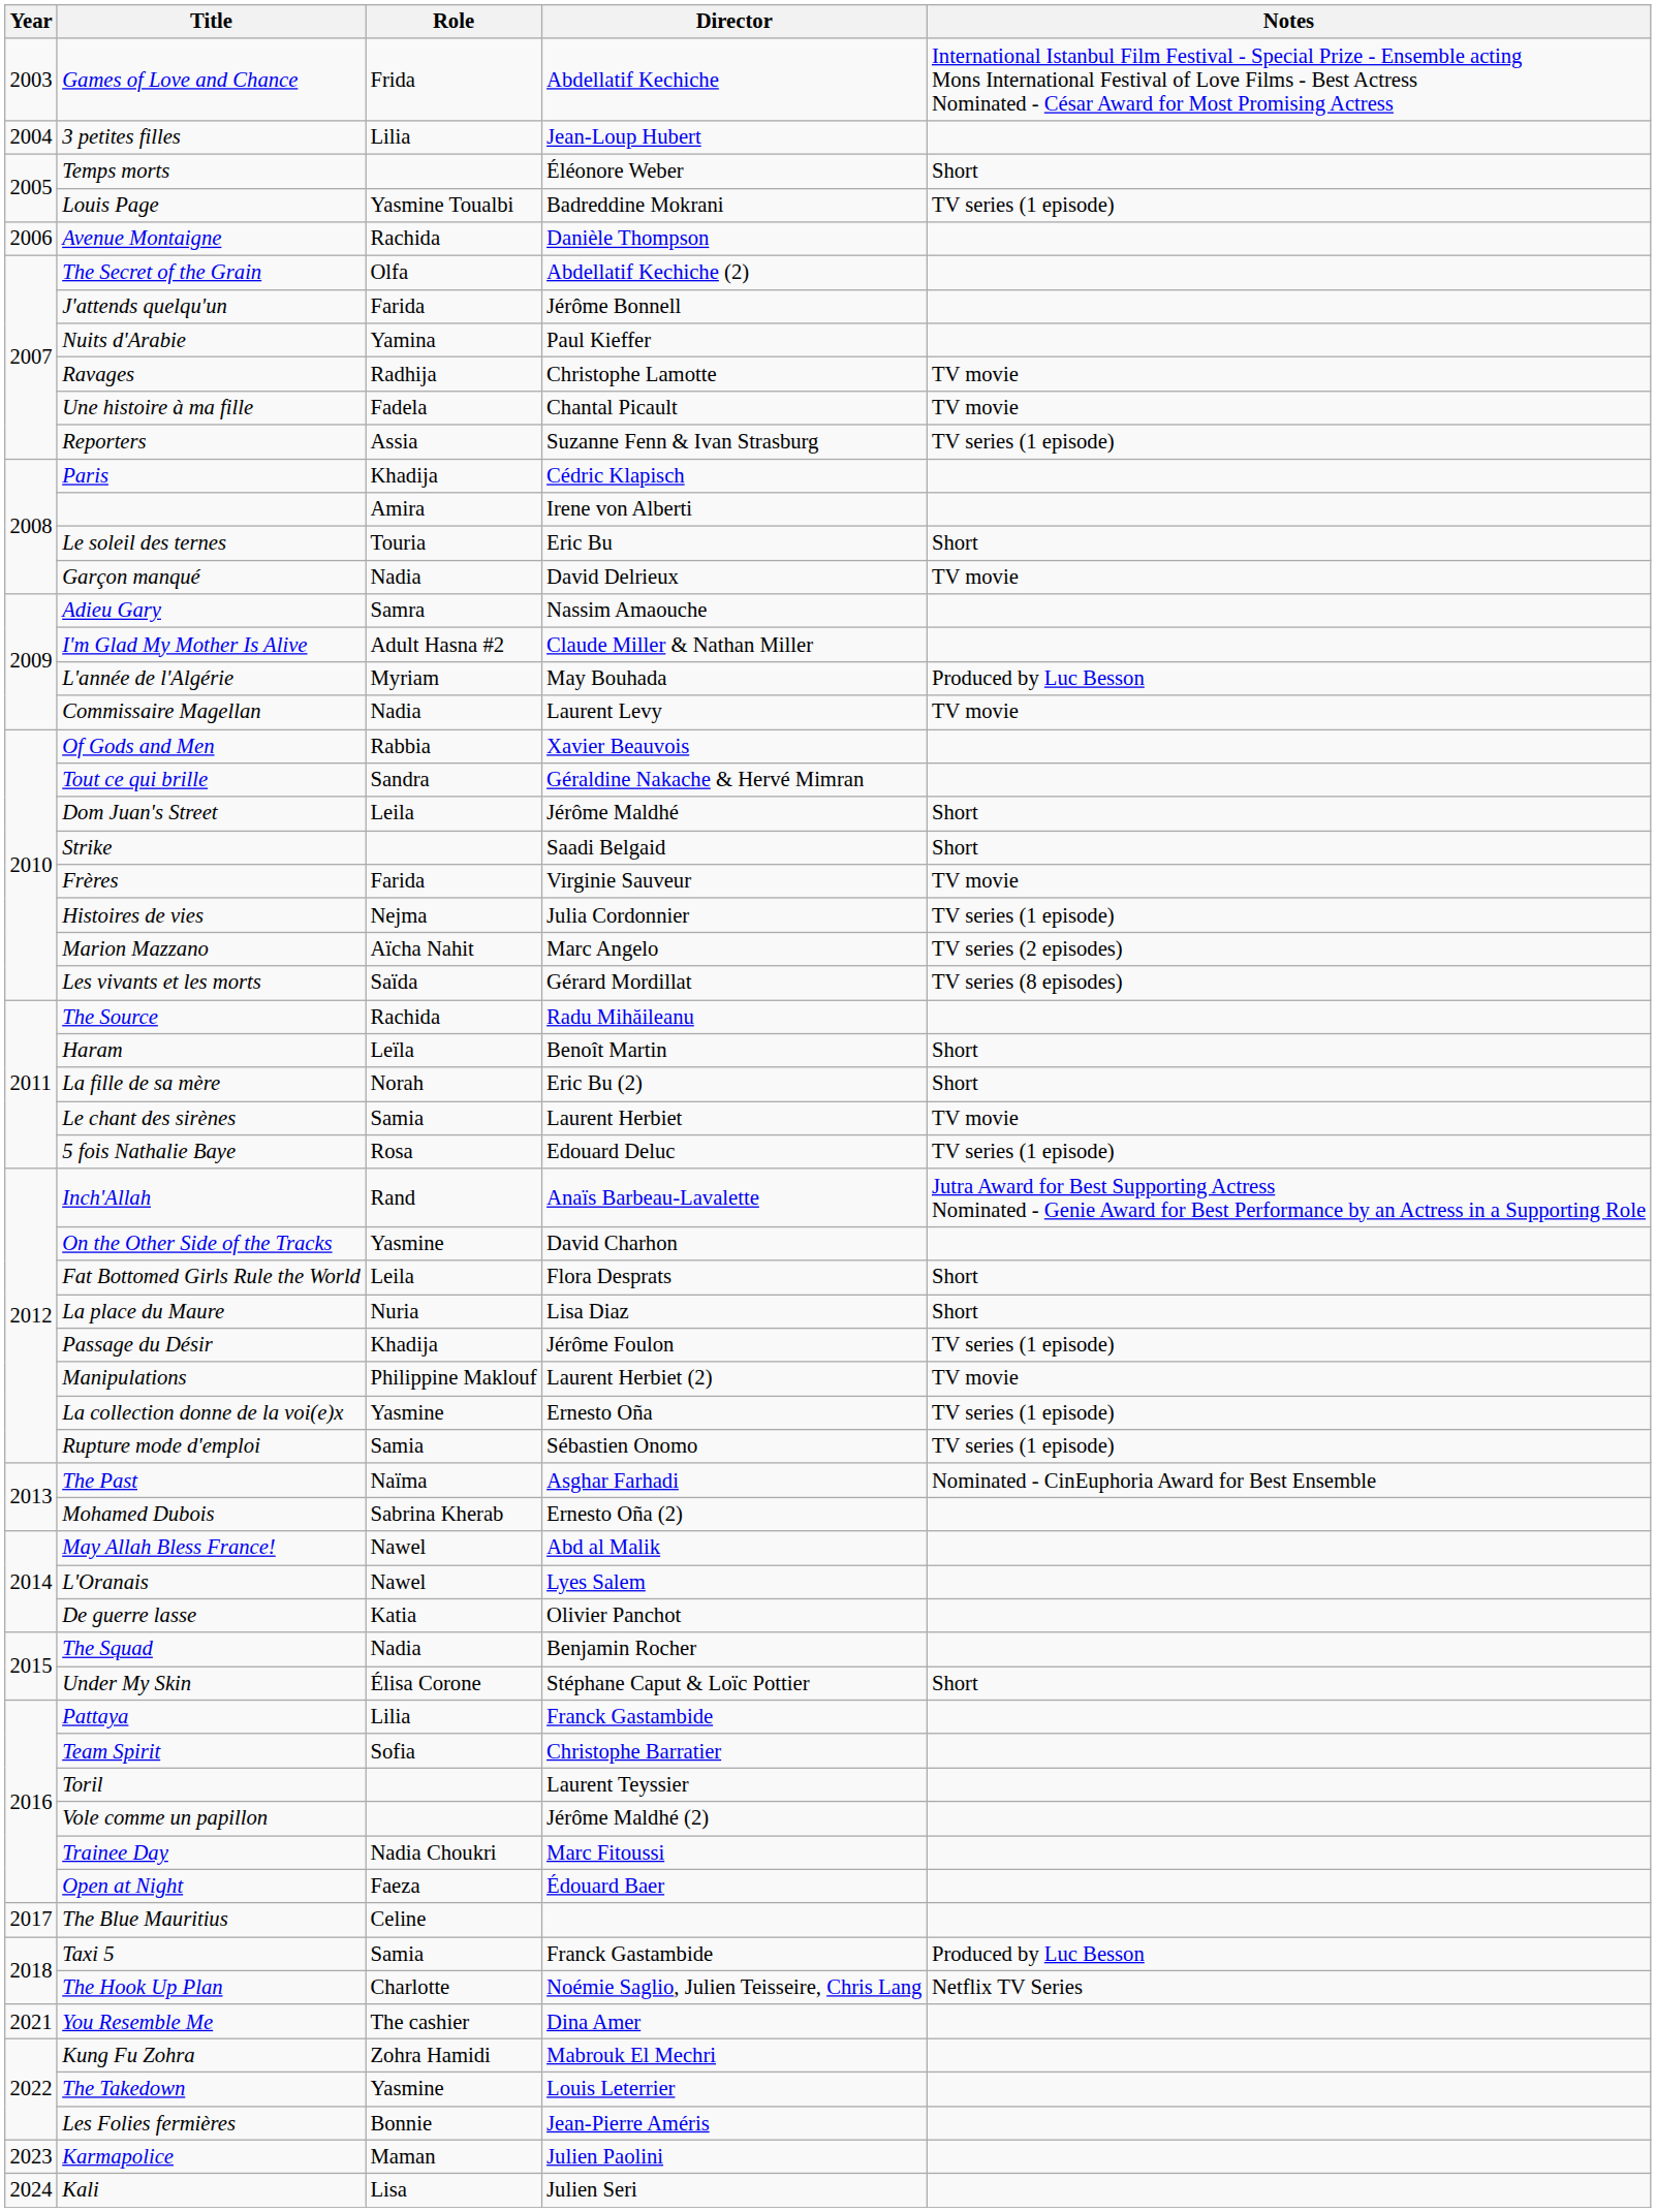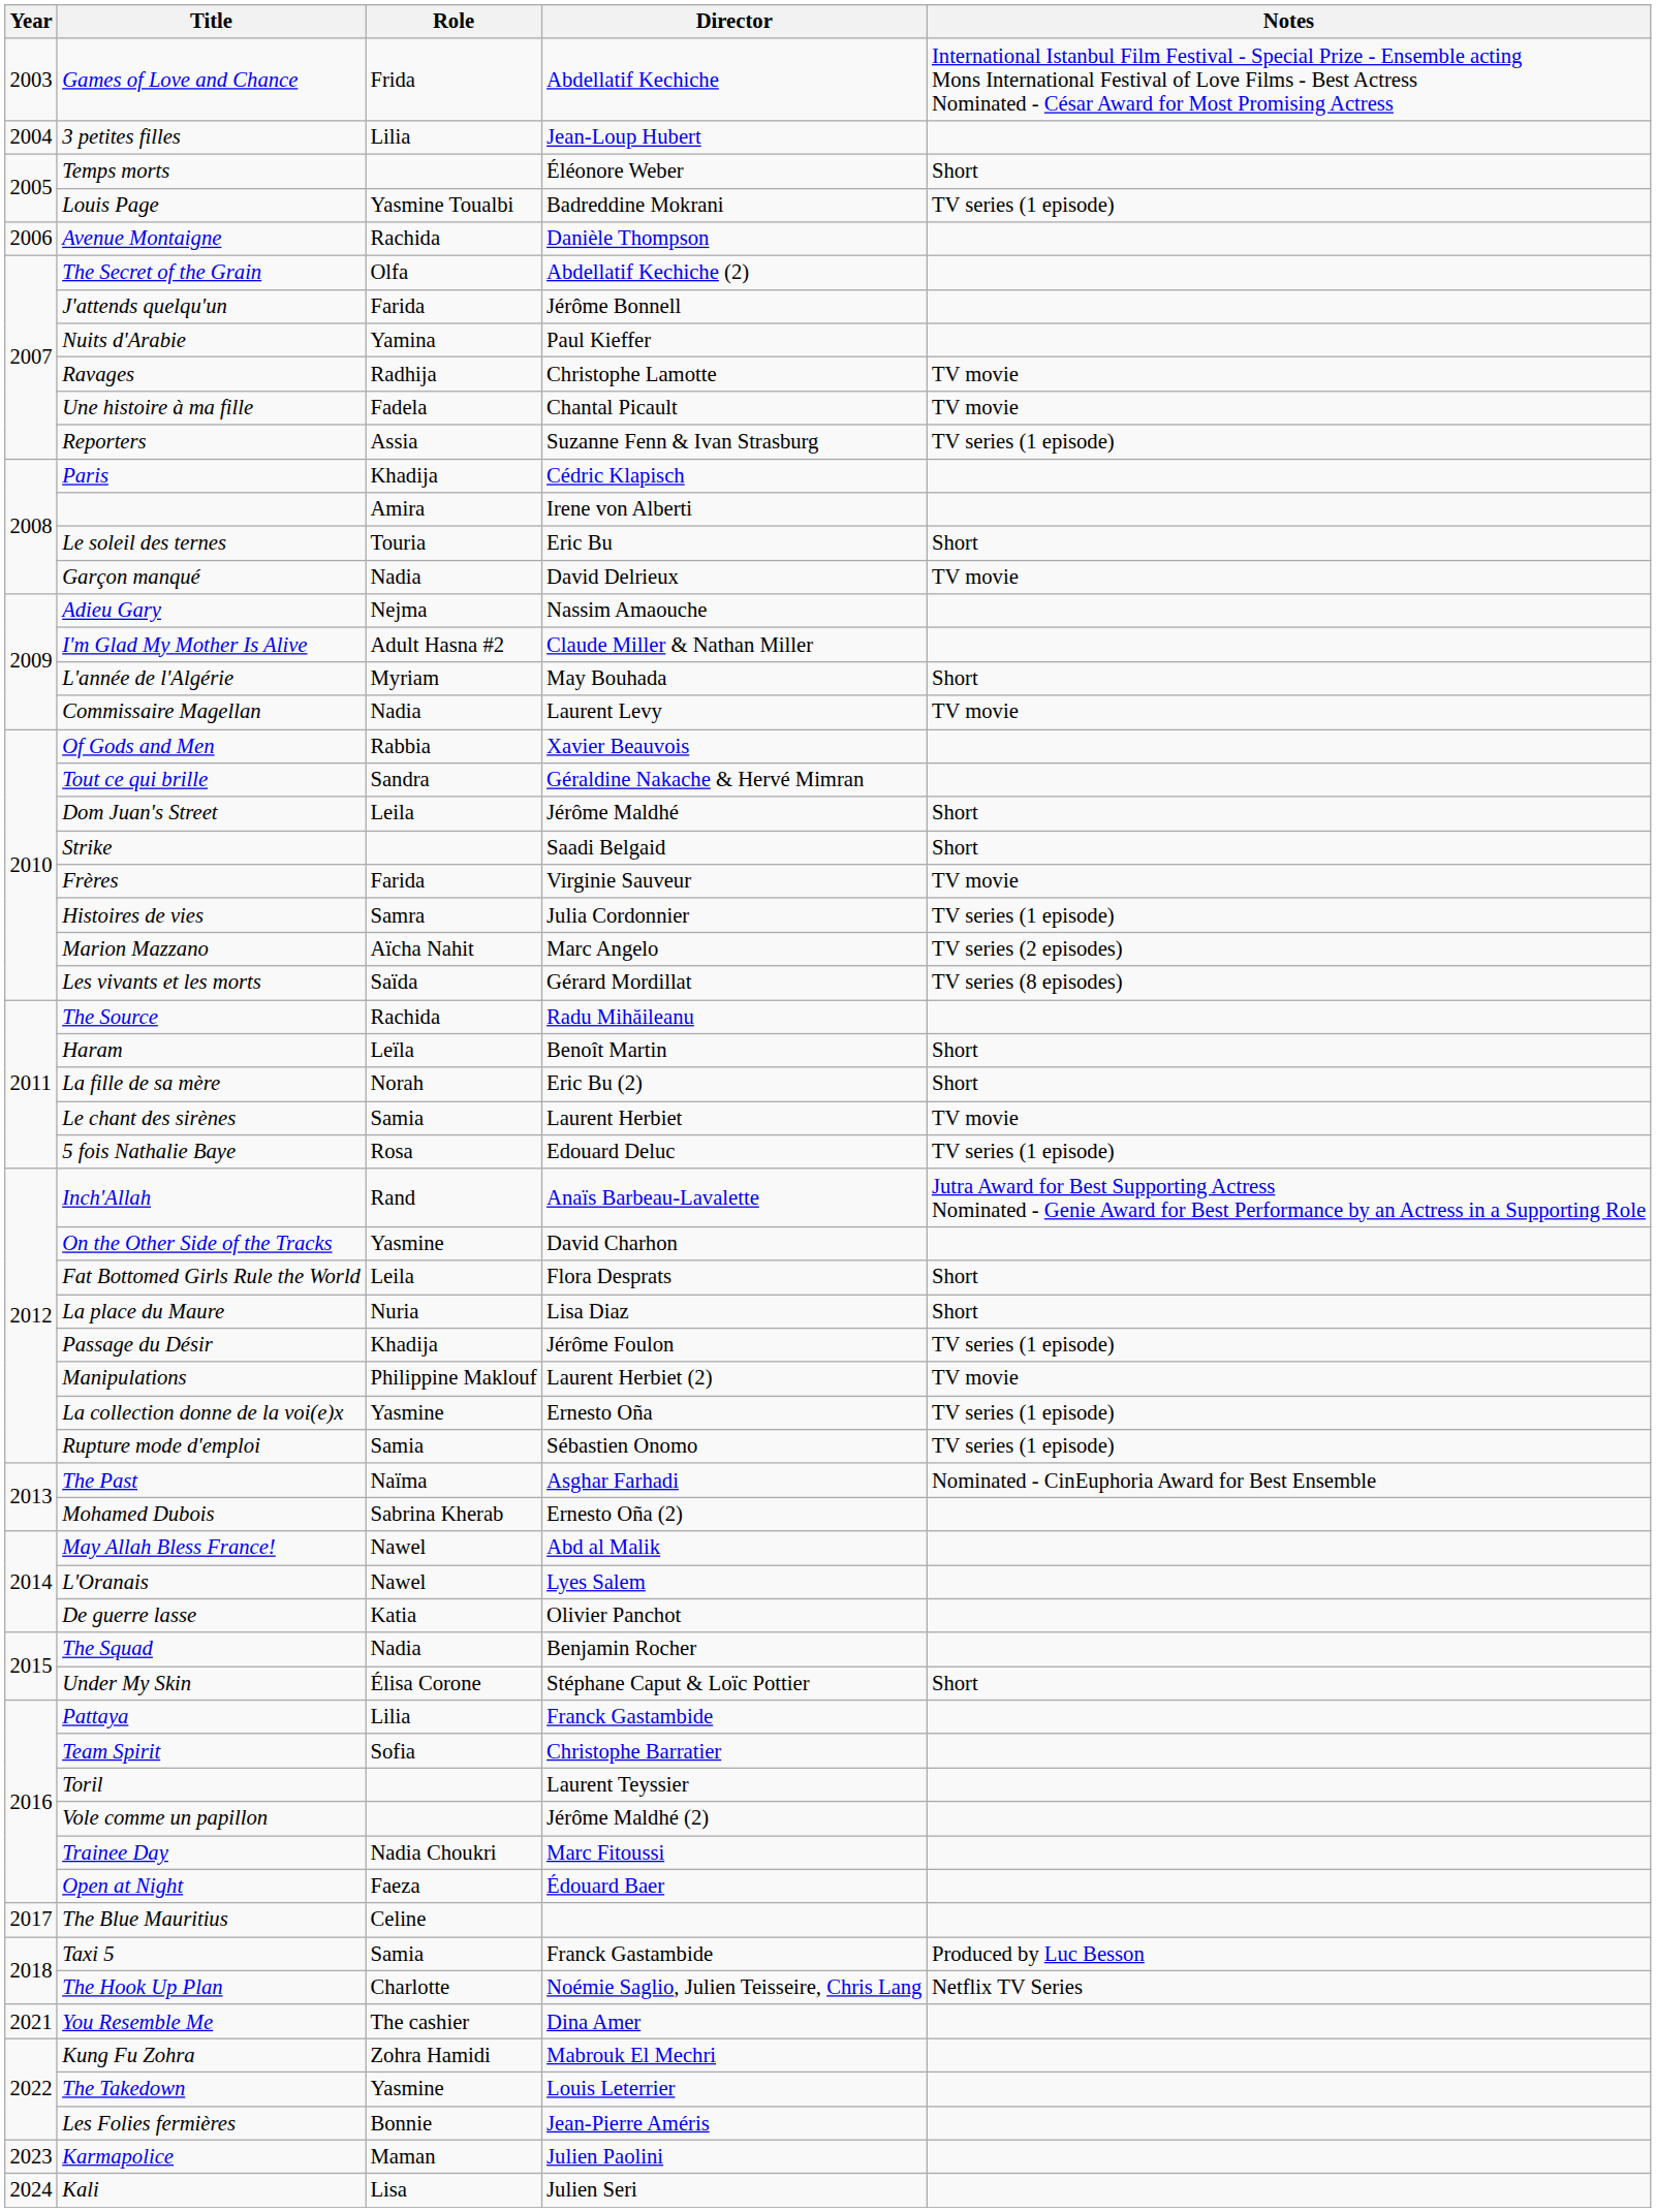Adieu Gary | Role: Samra -> Nejma
L'année de l'Algérie | Notes: Produced by Luc Besson -> Short
Histoires de vies | Role: Nejma -> Samra
